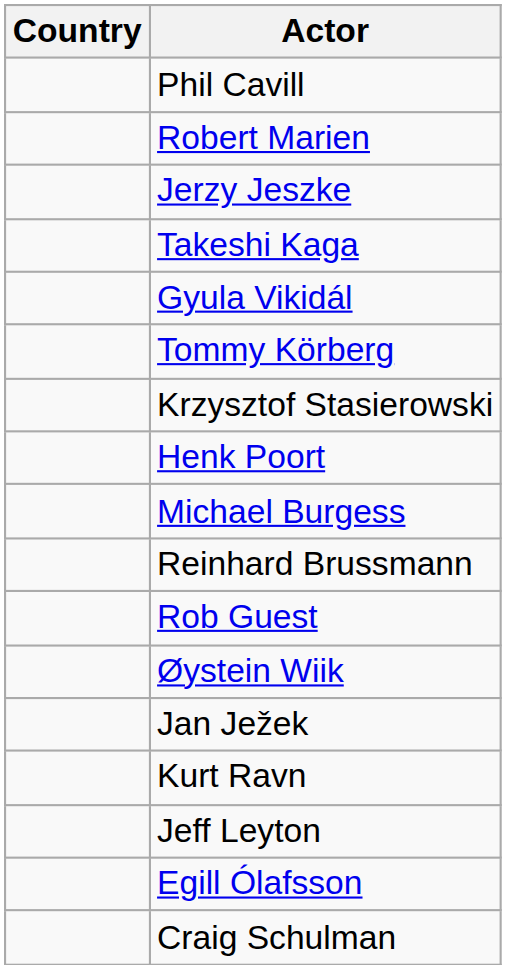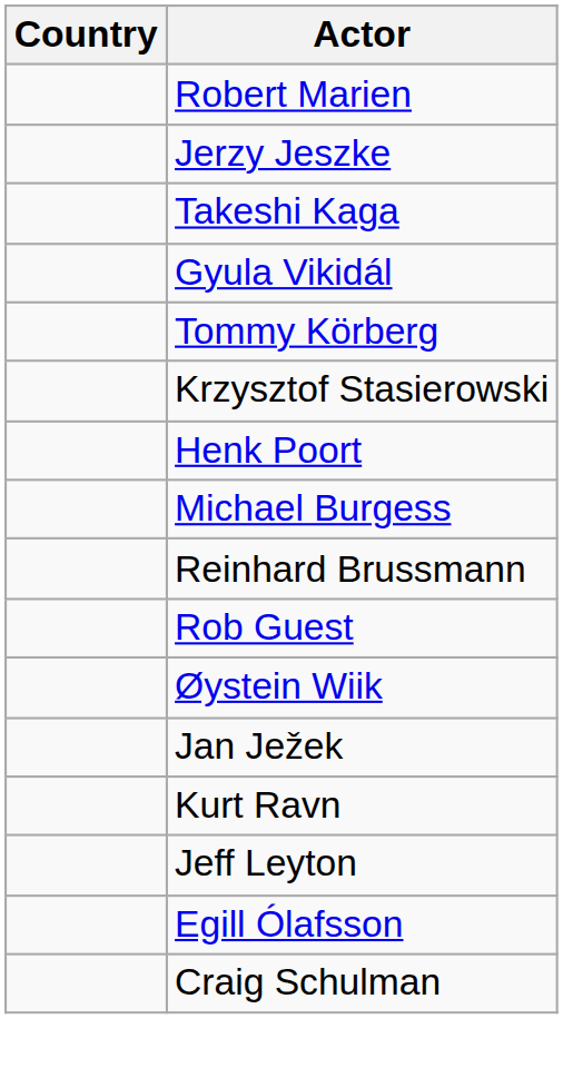- row: Phil Cavill
